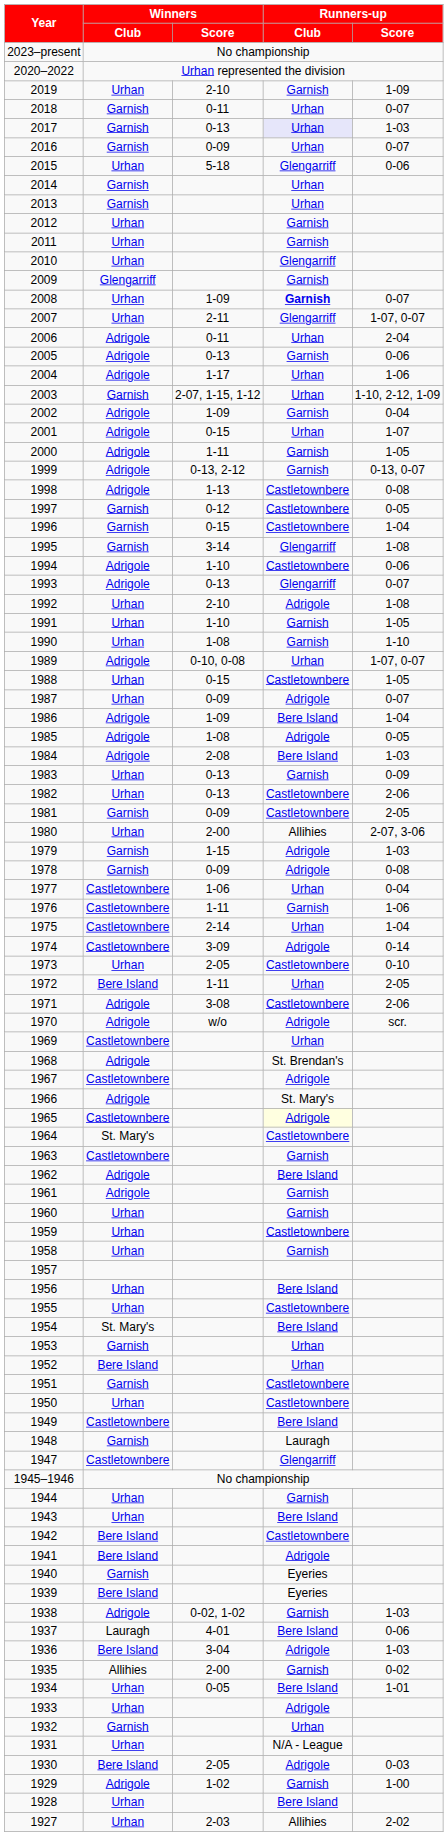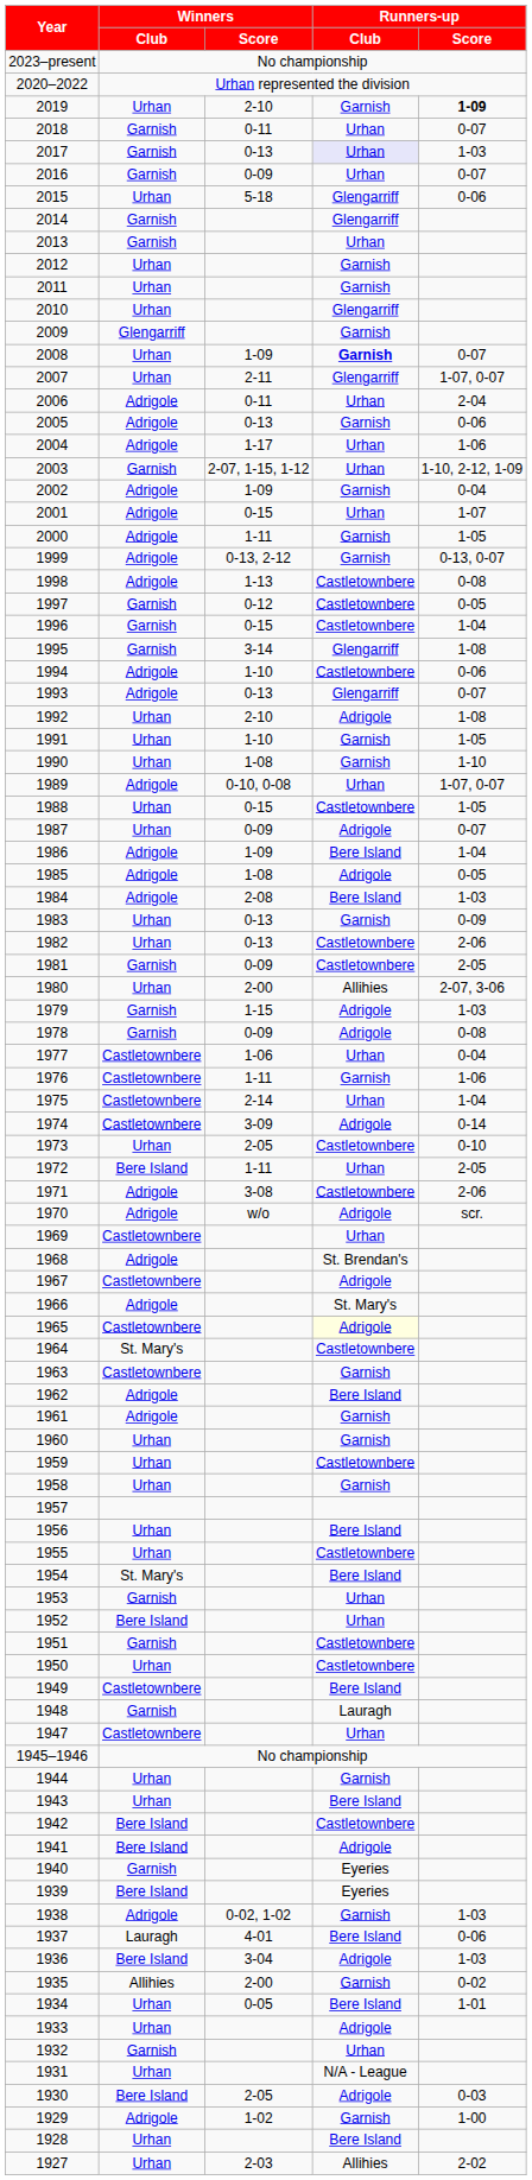2019 | Runners-up / Score: normal -> bold
2014 | Runners-up / Club: Urhan -> Glengarriff
1947 | Runners-up / Club: Glengarriff -> Urhan
